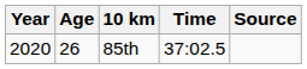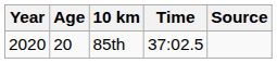85th | Age: 26 -> 20
